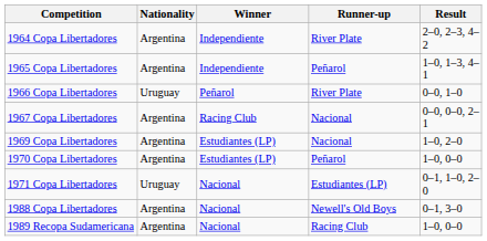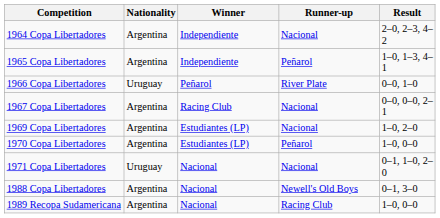1964 Copa Libertadores | Runner-up: River Plate -> Nacional
1971 Copa Libertadores | Runner-up: Estudiantes (LP) -> Nacional
